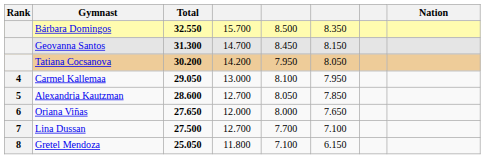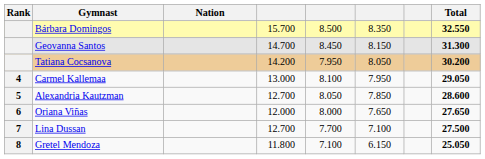columns swapped: Nation <-> Total
